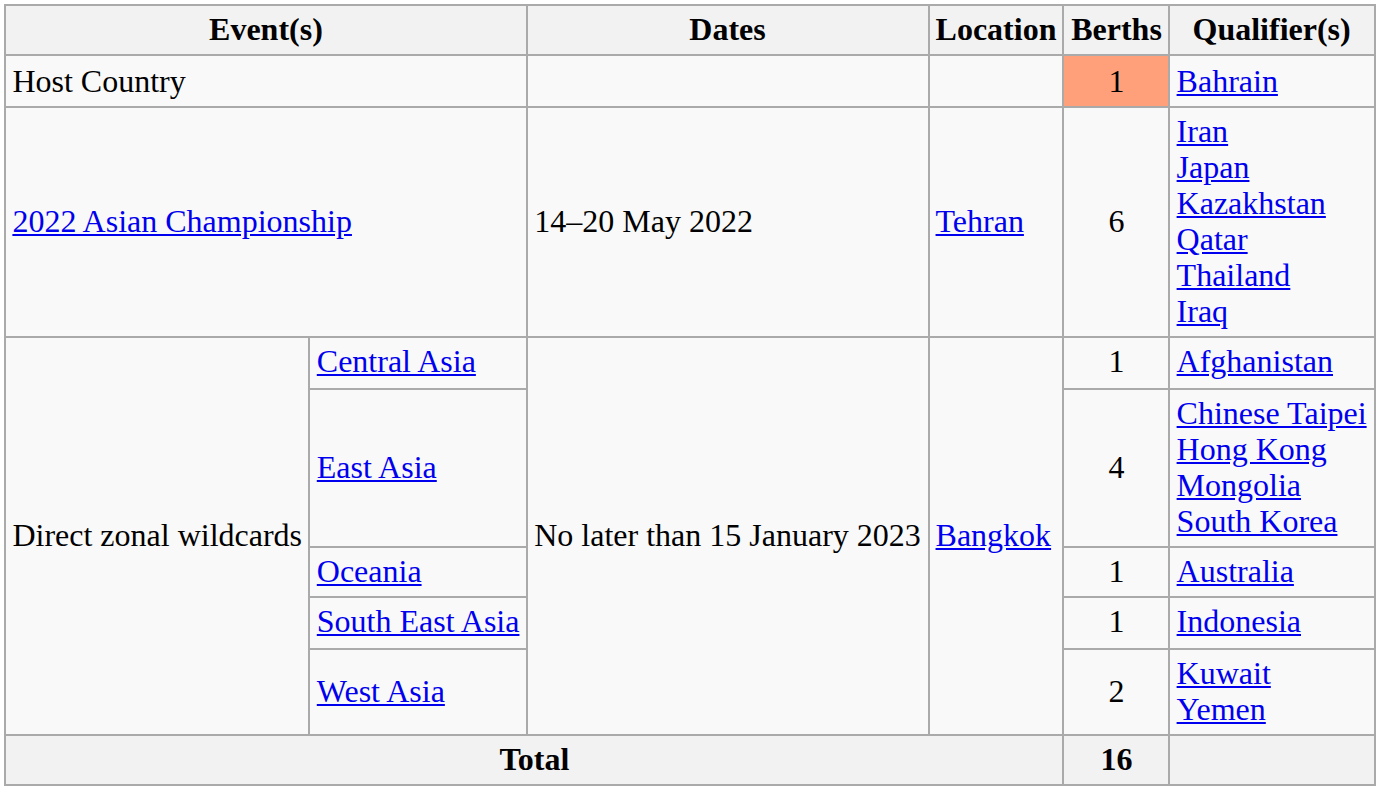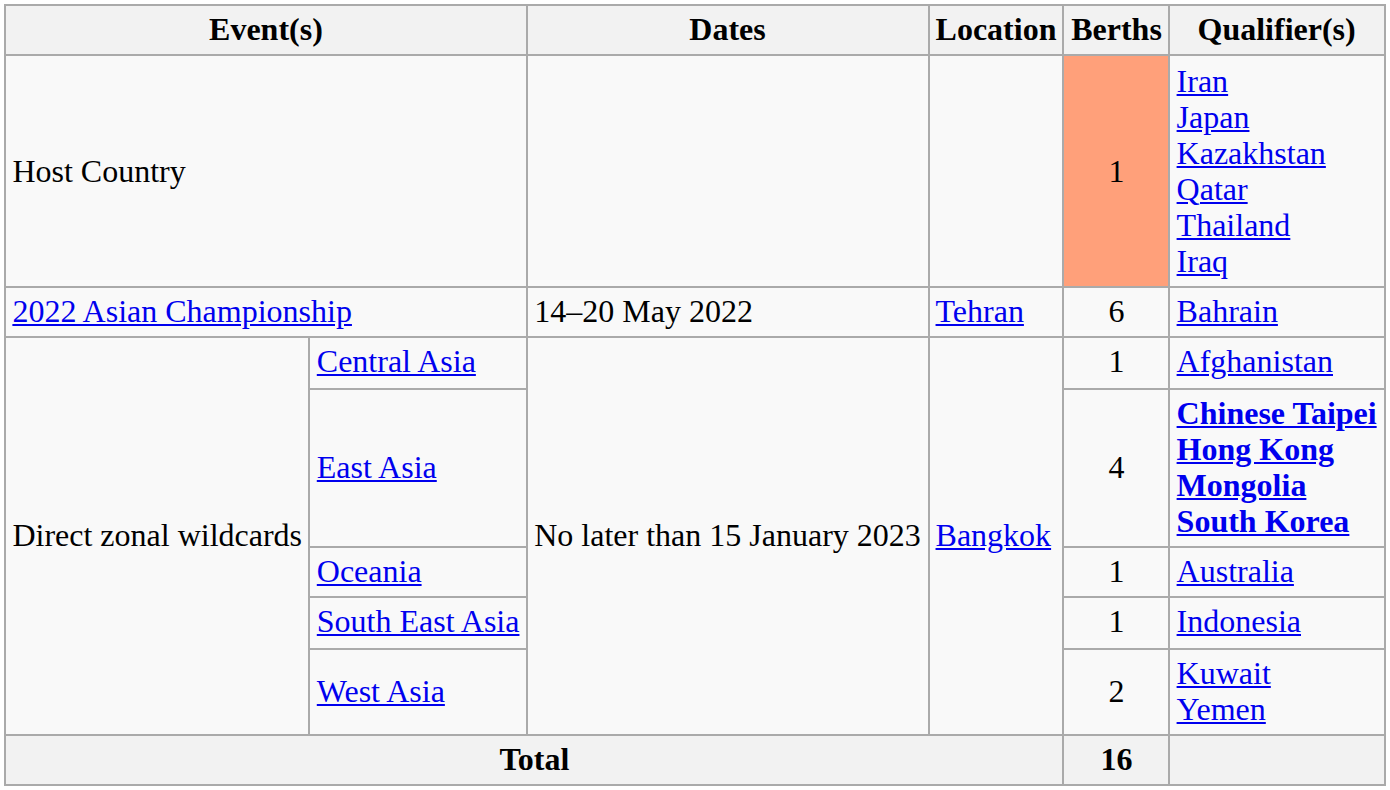Host Country | Qualifier(s): Bahrain -> Iran Japan Kazakhstan Qatar Thailand Iraq
2022 Asian Championship | Qualifier(s): Iran Japan Kazakhstan Qatar Thailand Iraq -> Bahrain
East Asia | Qualifier(s): normal -> bold
